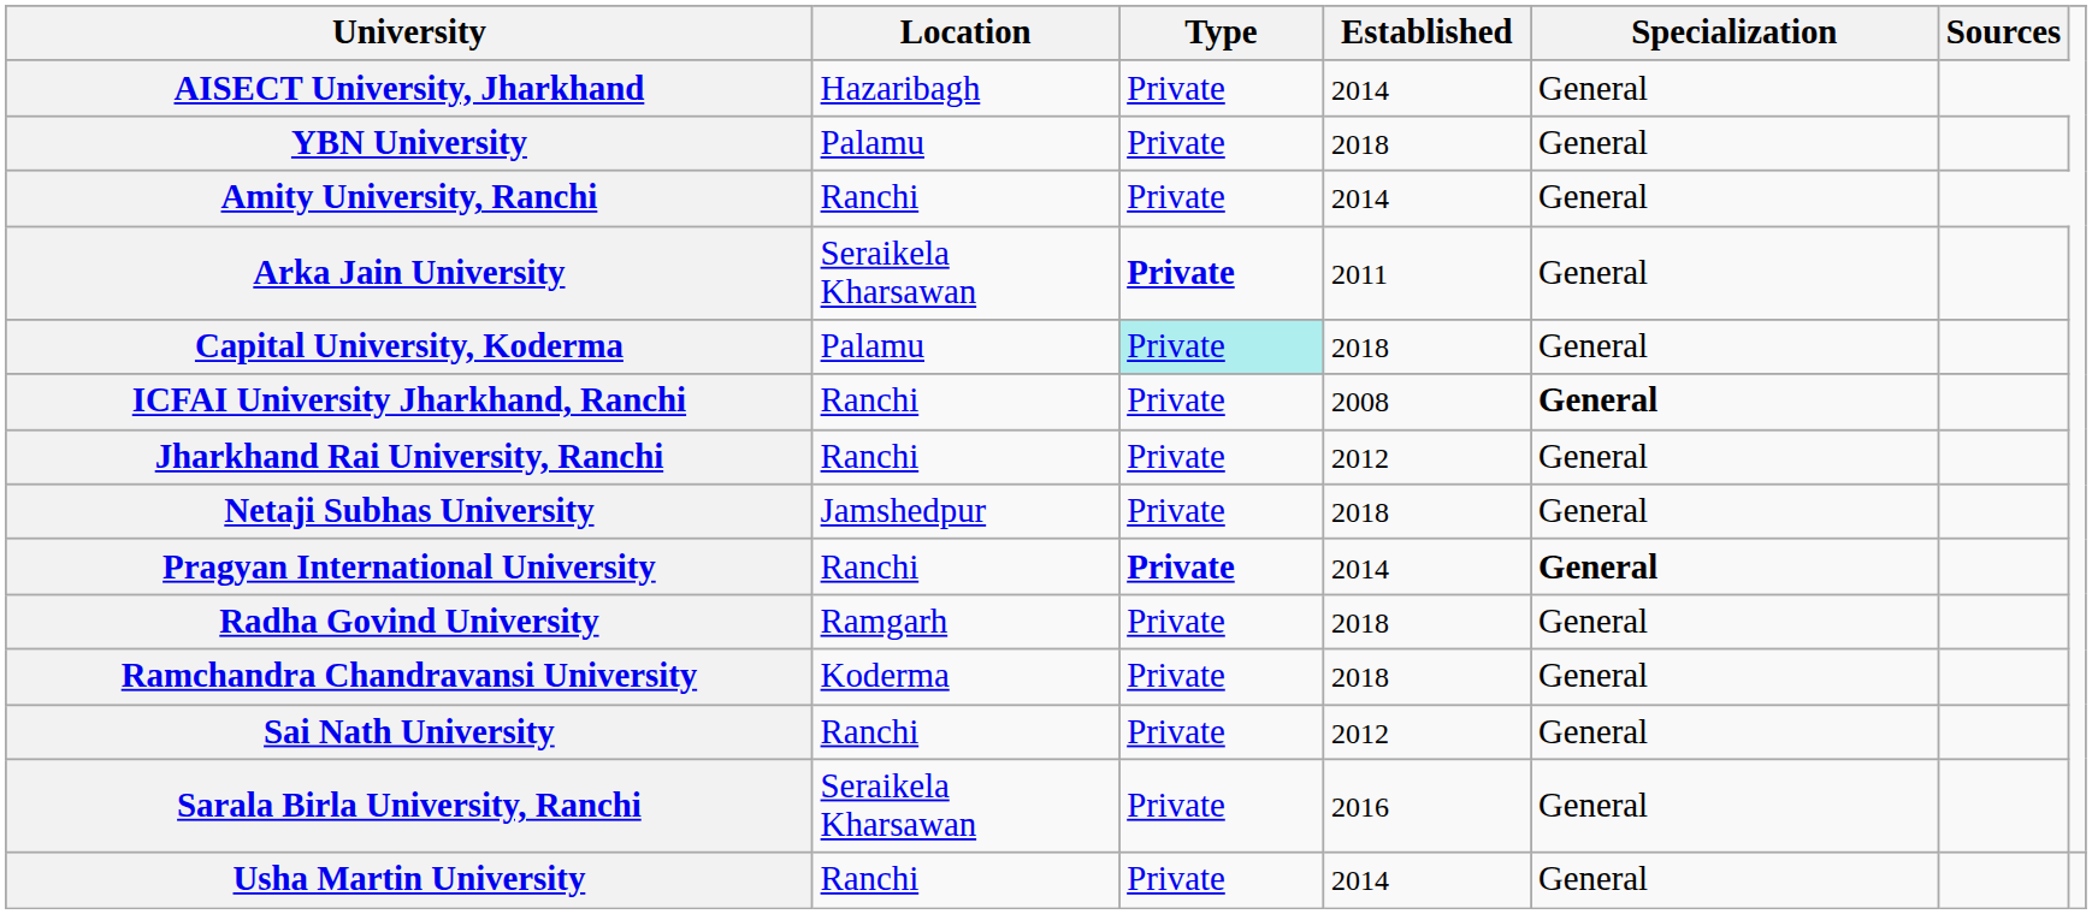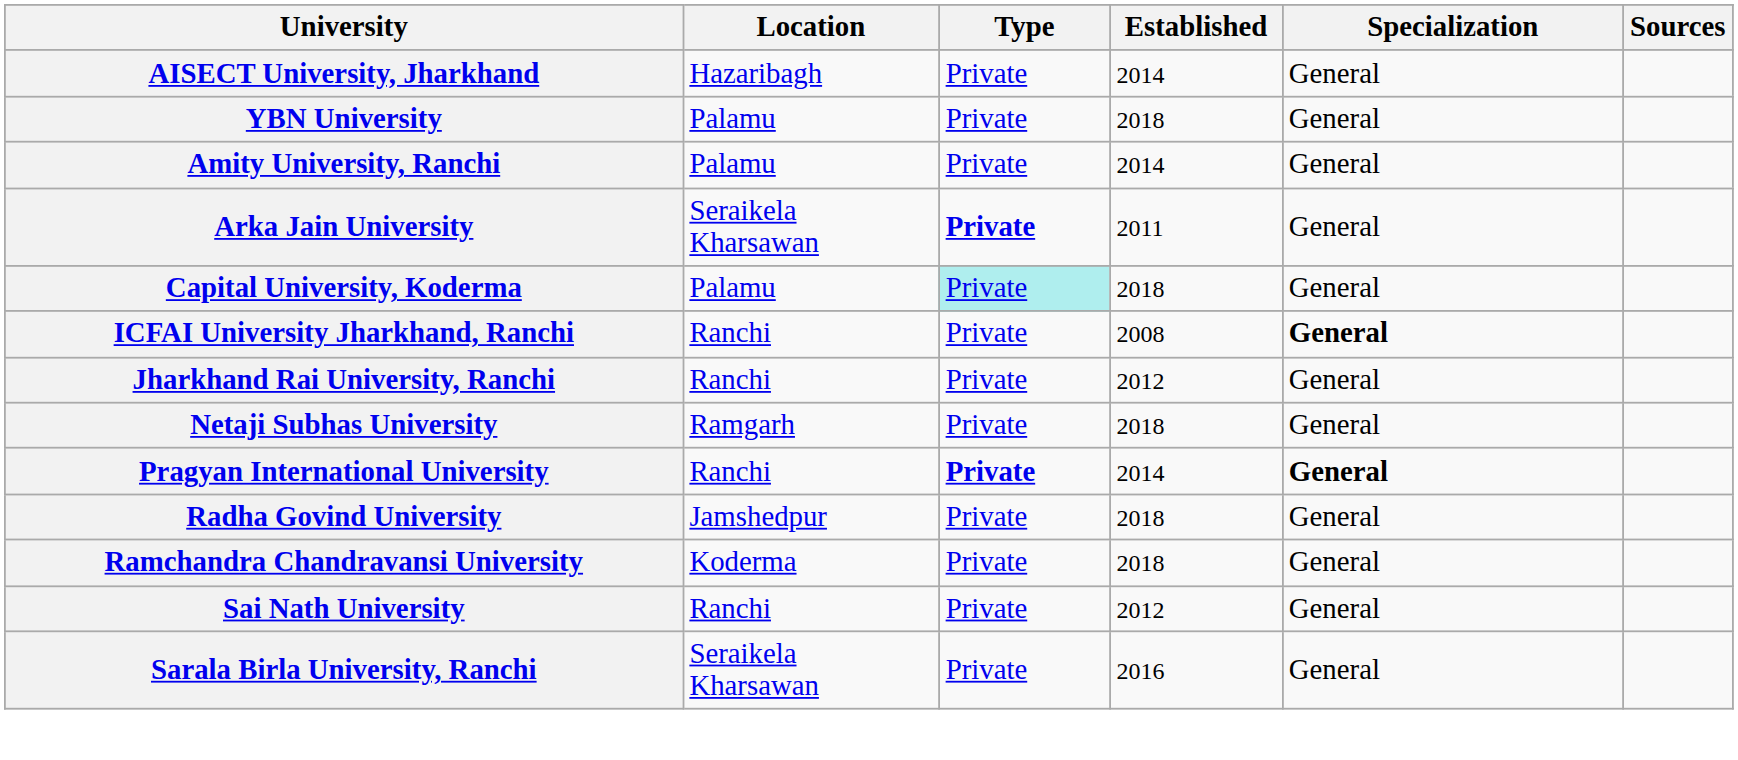Amity University, Ranchi | Location: Ranchi -> Palamu
Netaji Subhas University | Location: Jamshedpur -> Ramgarh
Radha Govind University | Location: Ramgarh -> Jamshedpur
- row: Usha Martin University | Ranchi | Private | 2014 | General
